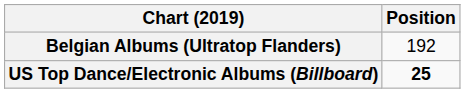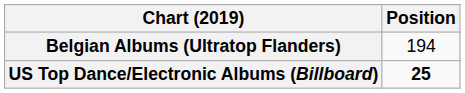Belgian Albums (Ultratop Flanders) | Position: 192 -> 194
